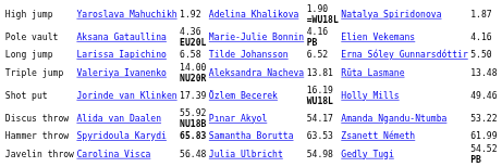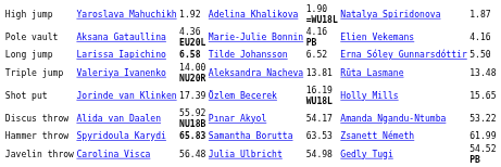Long jump | column 3: normal -> bold
Shot put | column 7: 49.46 -> 15.65
